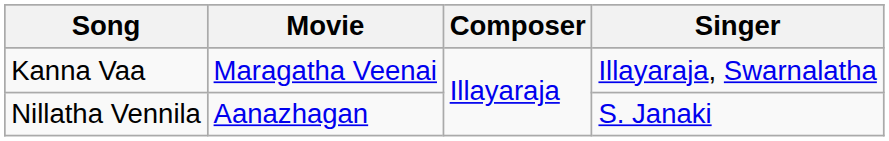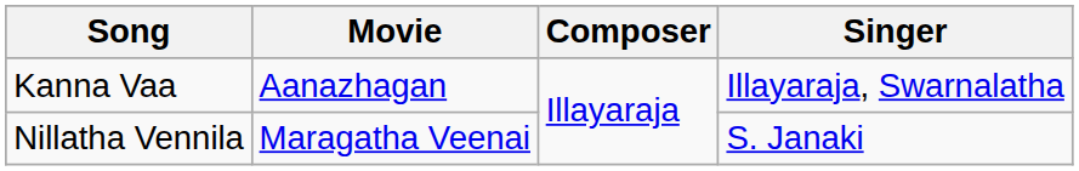Kanna Vaa | Movie: Maragatha Veenai -> Aanazhagan
Nillatha Vennila | Movie: Aanazhagan -> Maragatha Veenai
